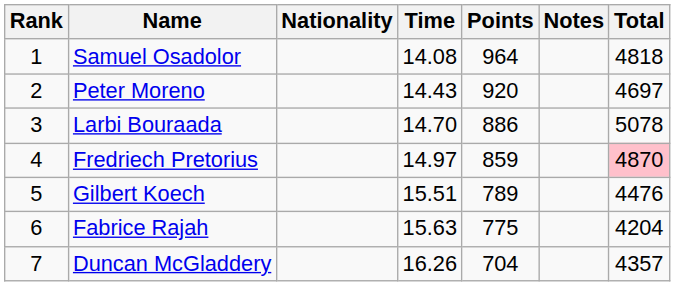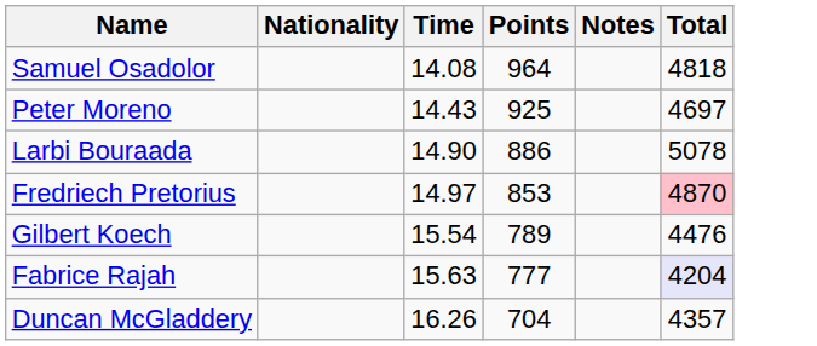- column: Rank | 1 | 2 | 3 | 4 | 5 | 6 | 7
Peter Moreno | Points: 920 -> 925
Larbi Bouraada | Time: 14.70 -> 14.90
Fredriech Pretorius | Points: 859 -> 853
Gilbert Koech | Time: 15.51 -> 15.54
Fabrice Rajah | Points: 775 -> 777
Fabrice Rajah | Total: no background -> lavender background
